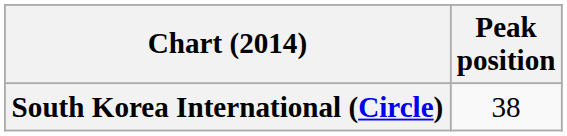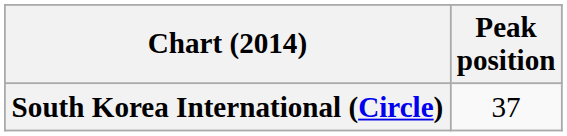South Korea International (Circle) | Peak position: 38 -> 37
